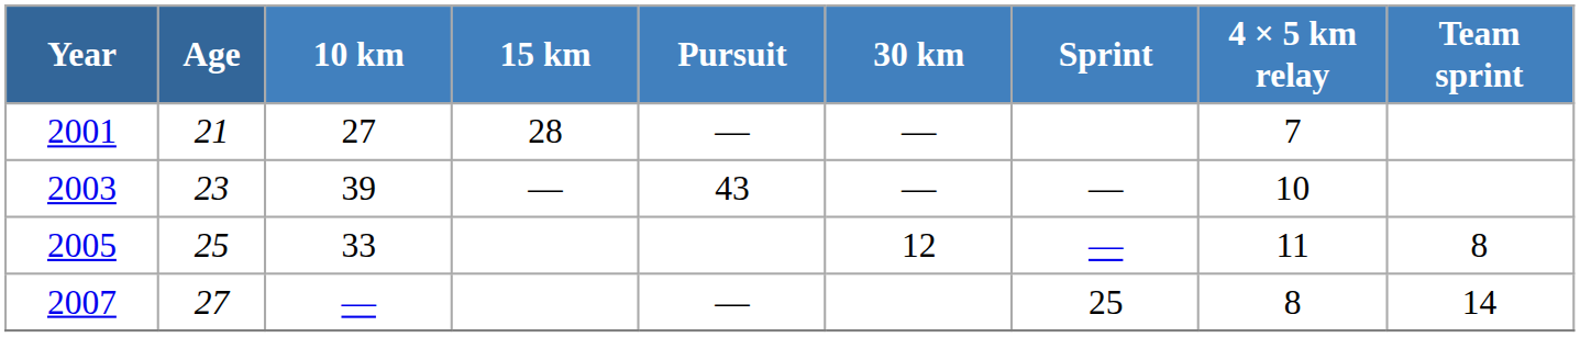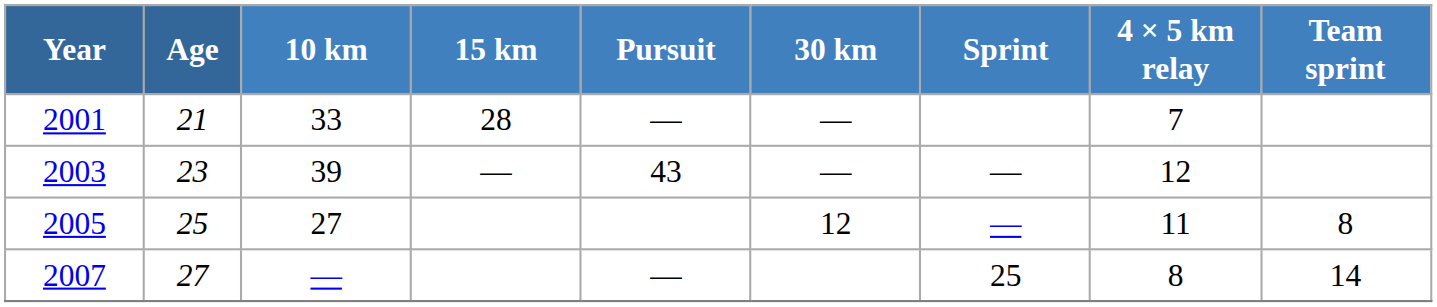2001 | 10 km: 27 -> 33
2003 | 4 × 5 km relay: 10 -> 12
2005 | 10 km: 33 -> 27
